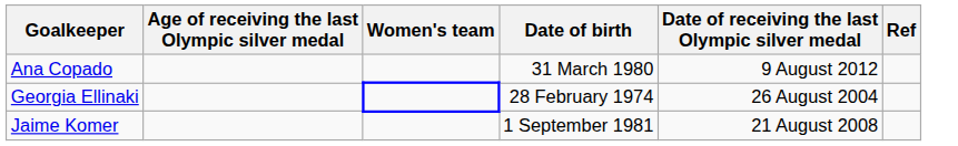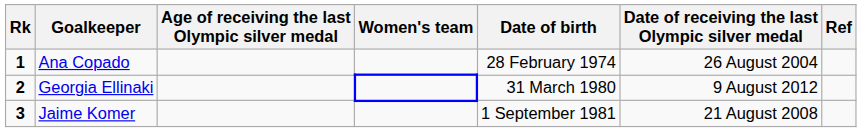+ column: Rk | 1 | 2 | 3
Ana Copado | Date of birth: 31 March 1980 -> 28 February 1974
Ana Copado | Date of receiving the last Olympic silver medal: 9 August 2012 -> 26 August 2004
Georgia Ellinaki | Date of birth: 28 February 1974 -> 31 March 1980
Georgia Ellinaki | Date of receiving the last Olympic silver medal: 26 August 2004 -> 9 August 2012
